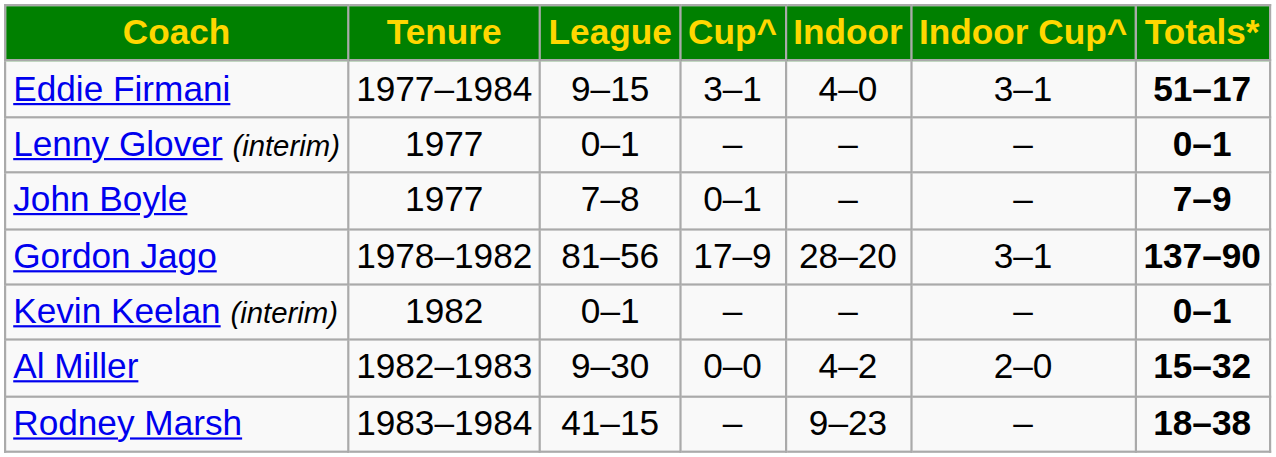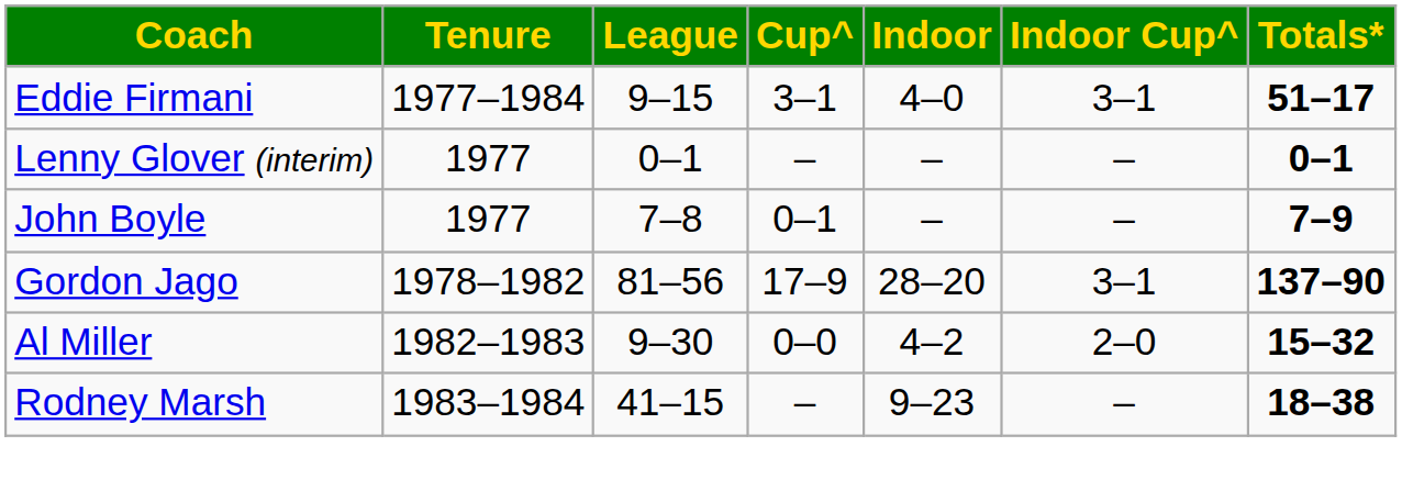- row: Kevin Keelan (interim) | 1982 | 0–1 | – | – | – | 0–1
